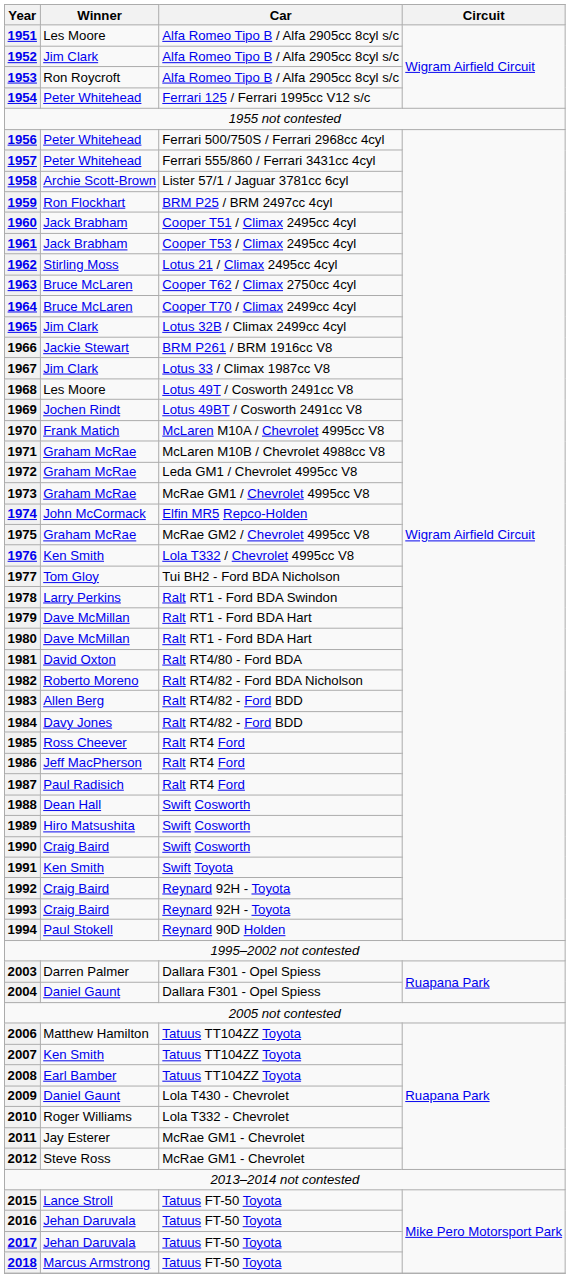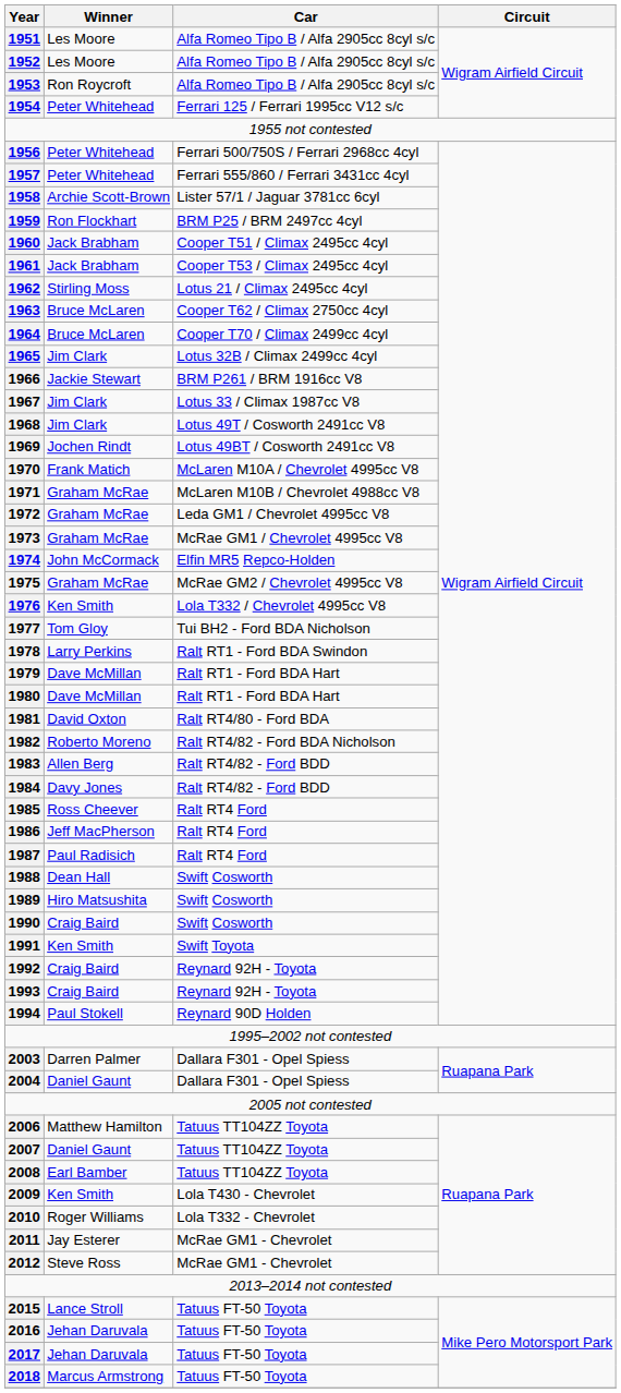1952 | Winner: Jim Clark -> Les Moore
1968 | Winner: Les Moore -> Jim Clark
2007 | Winner: Ken Smith -> Daniel Gaunt
2009 | Winner: Daniel Gaunt -> Ken Smith
